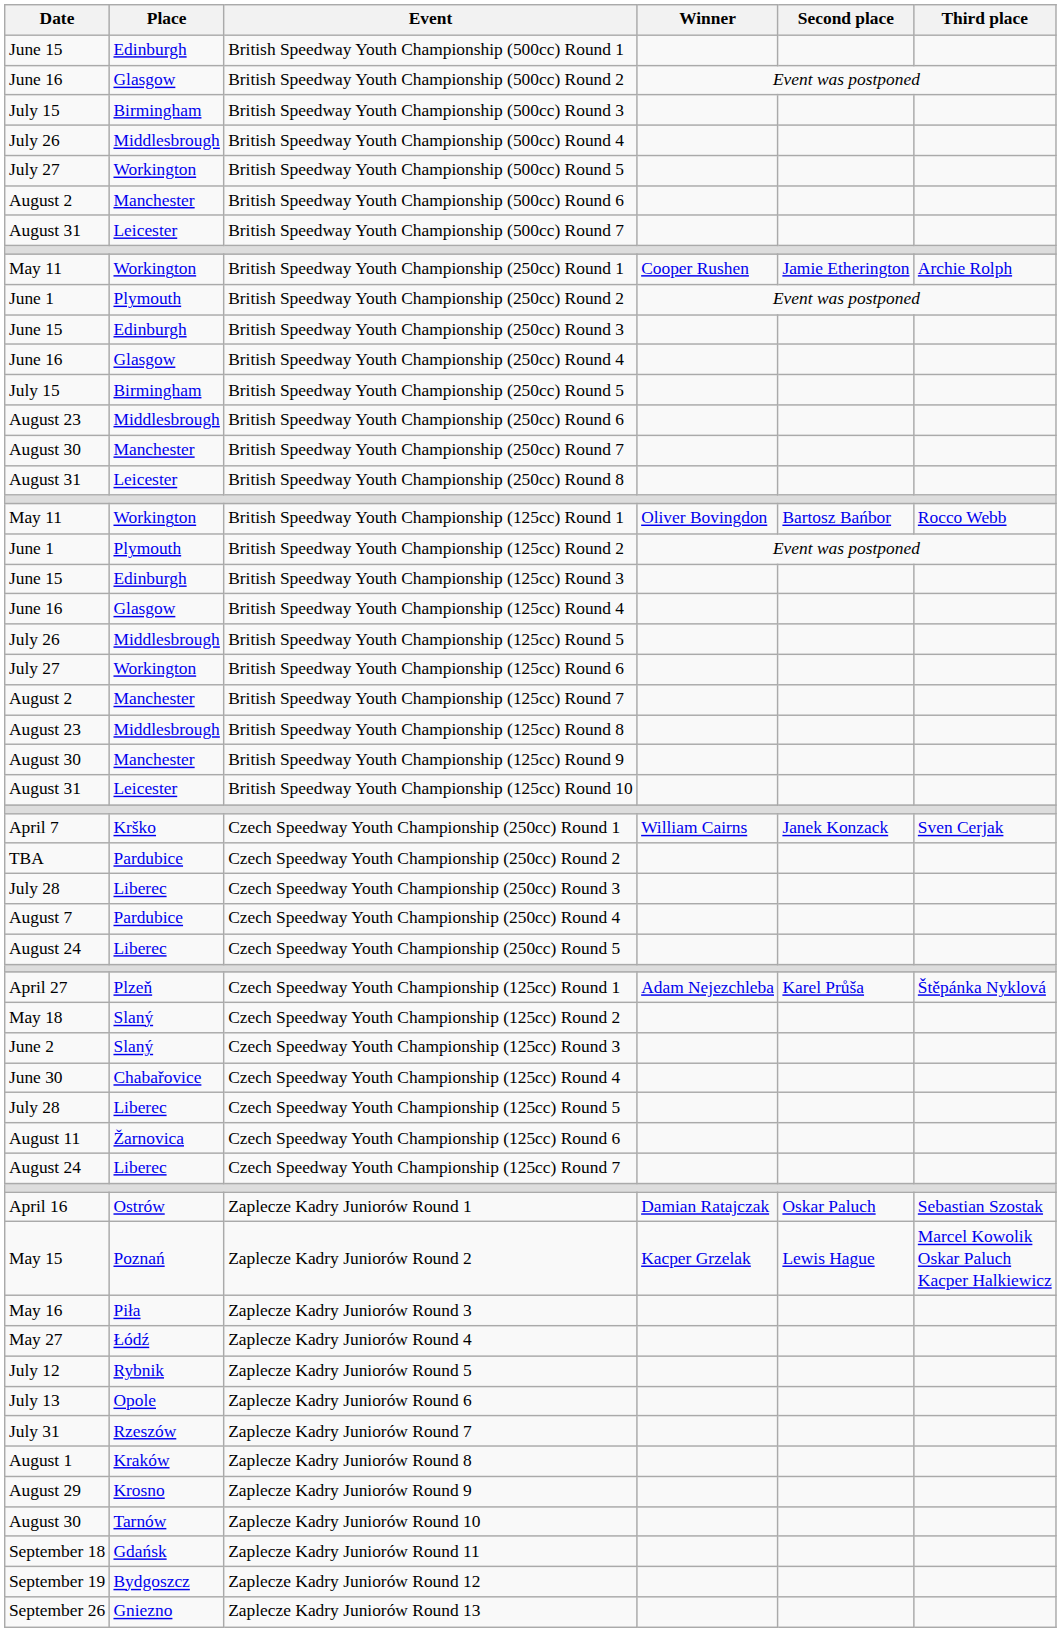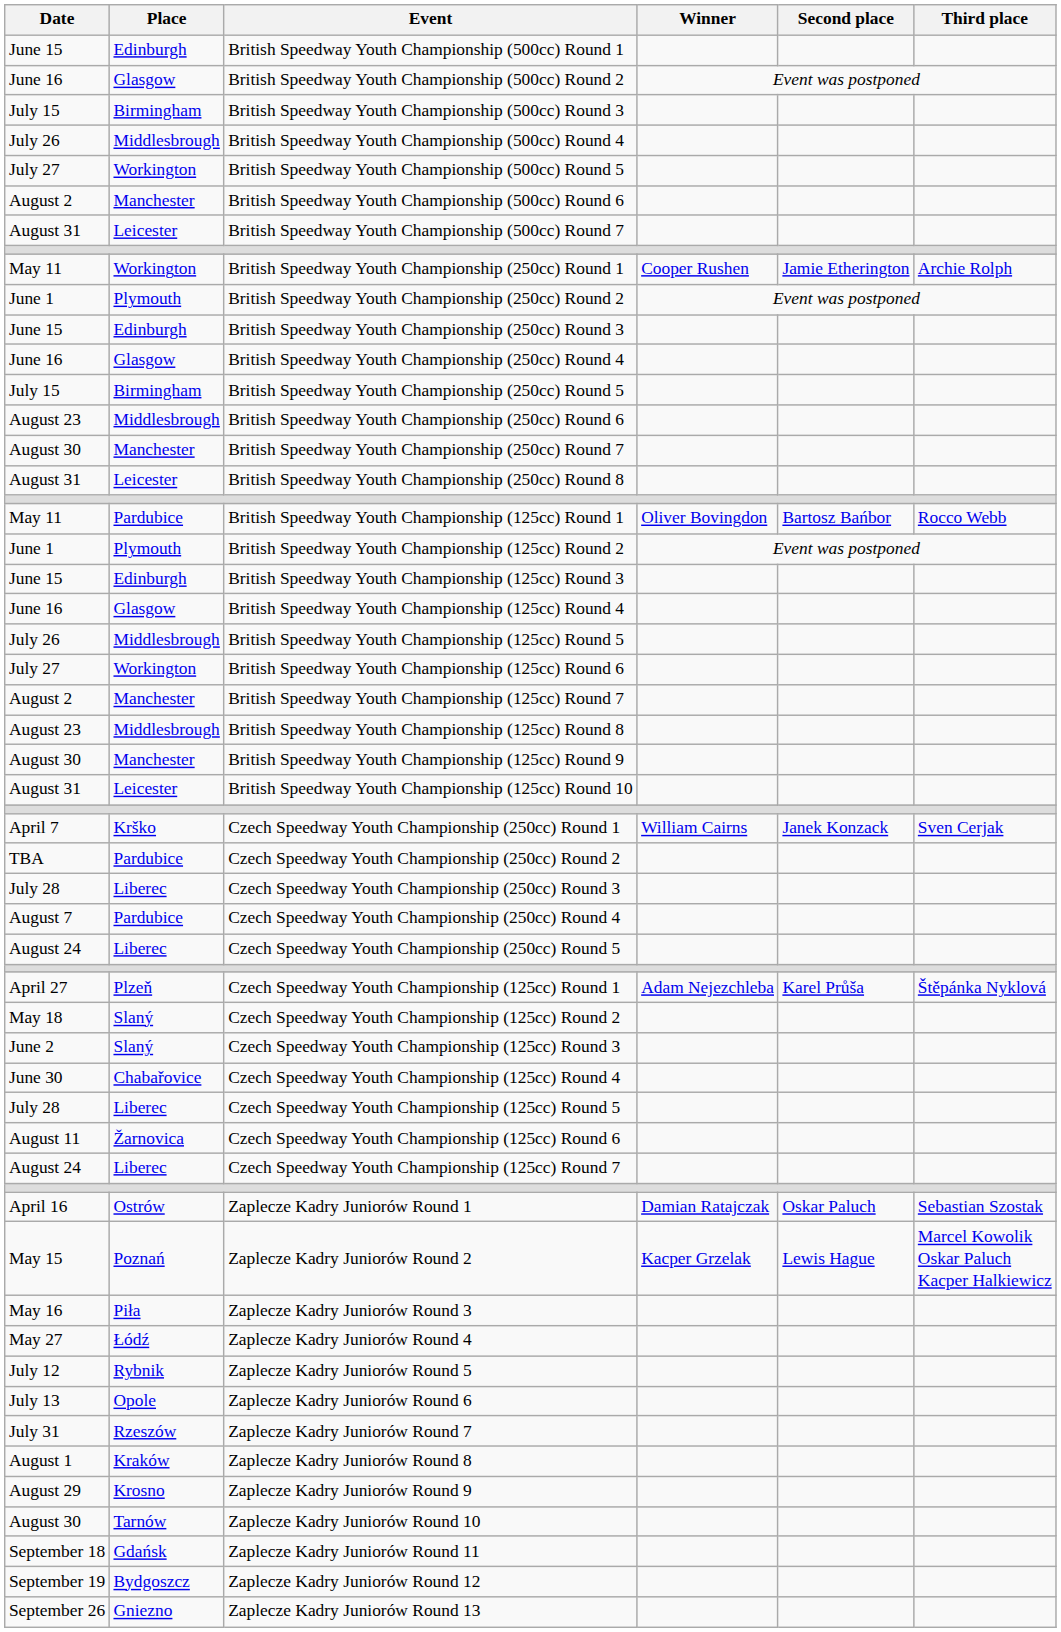British Speedway Youth Championship (125cc) Round 1 | Place: Workington -> Pardubice
